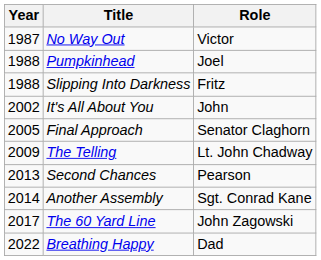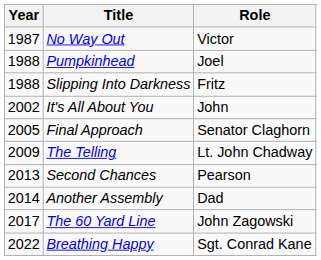Another Assembly | Role: Sgt. Conrad Kane -> Dad
Breathing Happy | Role: Dad -> Sgt. Conrad Kane
